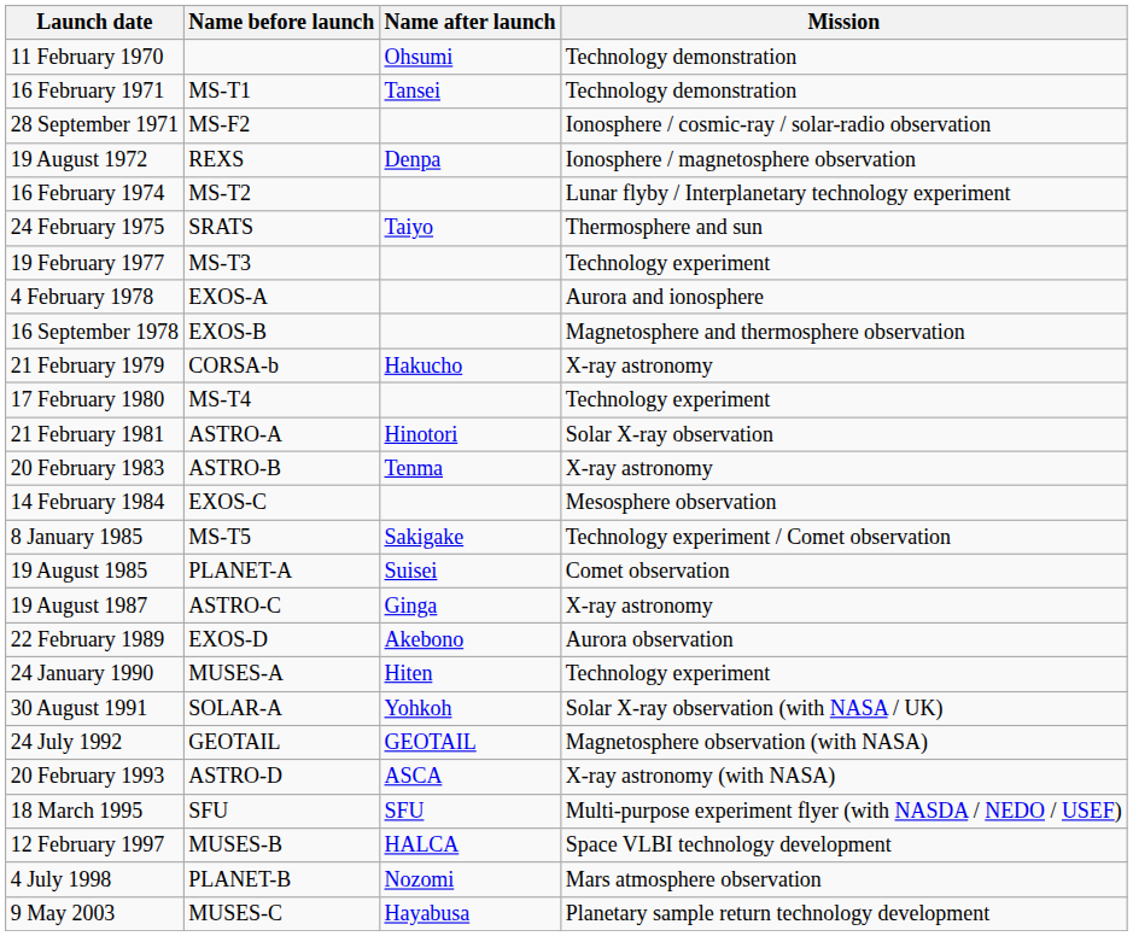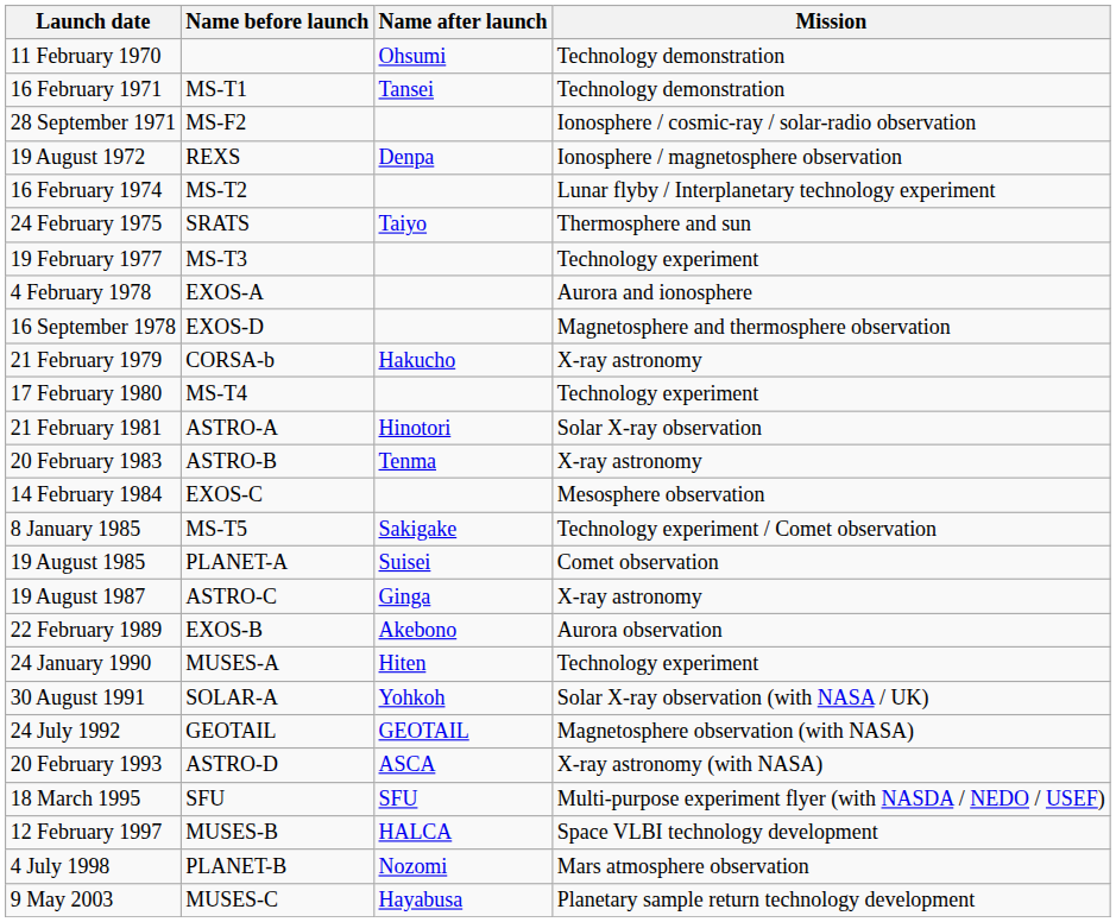16 September 1978 | Name before launch: EXOS-B -> EXOS-D
22 February 1989 | Name before launch: EXOS-D -> EXOS-B
